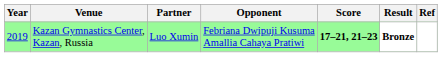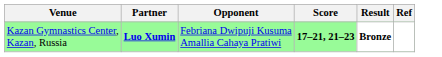- column: Year | 2019
Kazan Gymnastics Center, Kazan, Russia | Partner: normal -> bold
